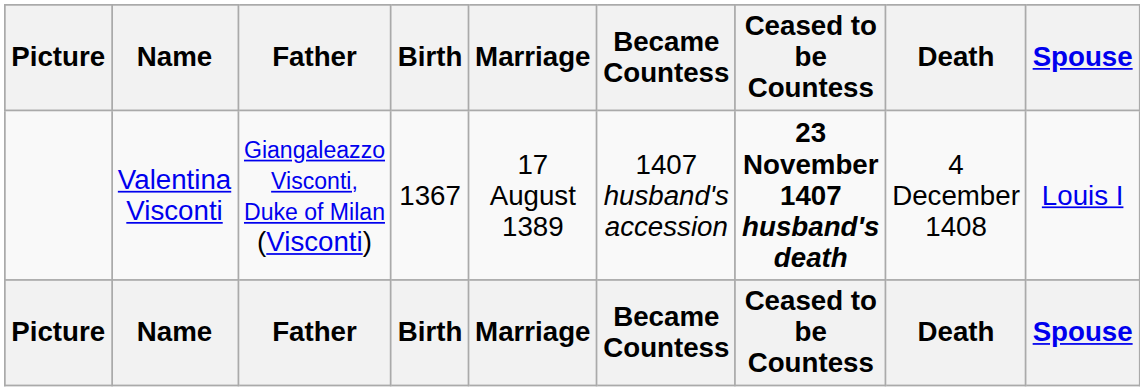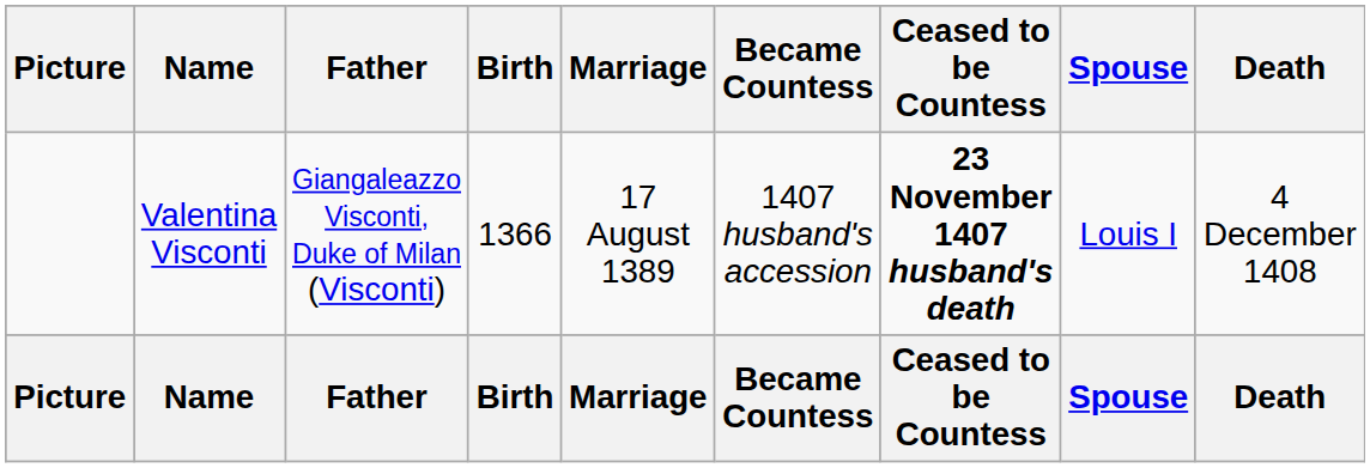columns swapped: Death <-> Spouse
Valentina Visconti | Birth: 1367 -> 1366
